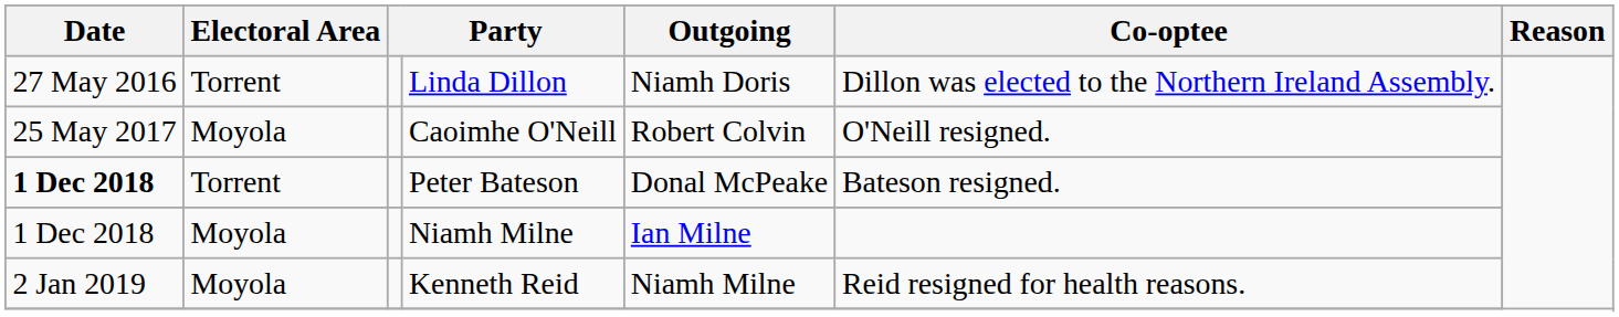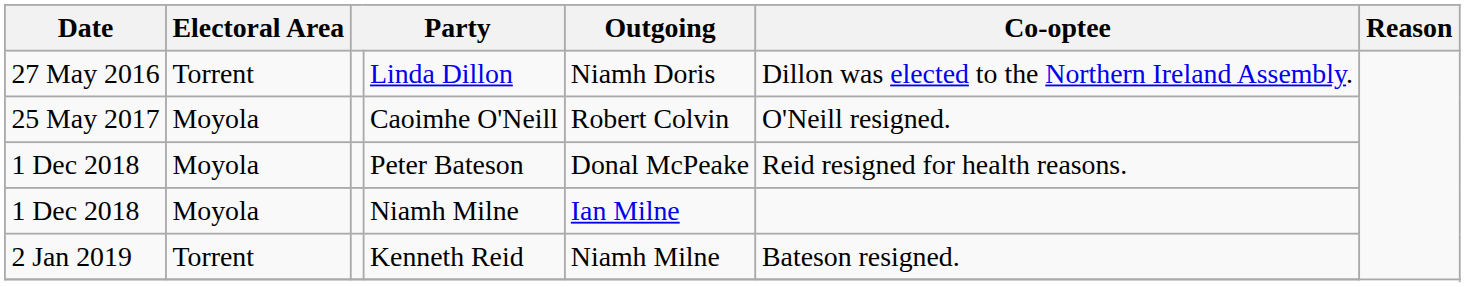Peter Bateson | Date: bold -> normal
Peter Bateson | Electoral Area: Torrent -> Moyola
Peter Bateson | Co-optee: Bateson resigned. -> Reid resigned for health reasons.
Kenneth Reid | Electoral Area: Moyola -> Torrent
Kenneth Reid | Co-optee: Reid resigned for health reasons. -> Bateson resigned.
